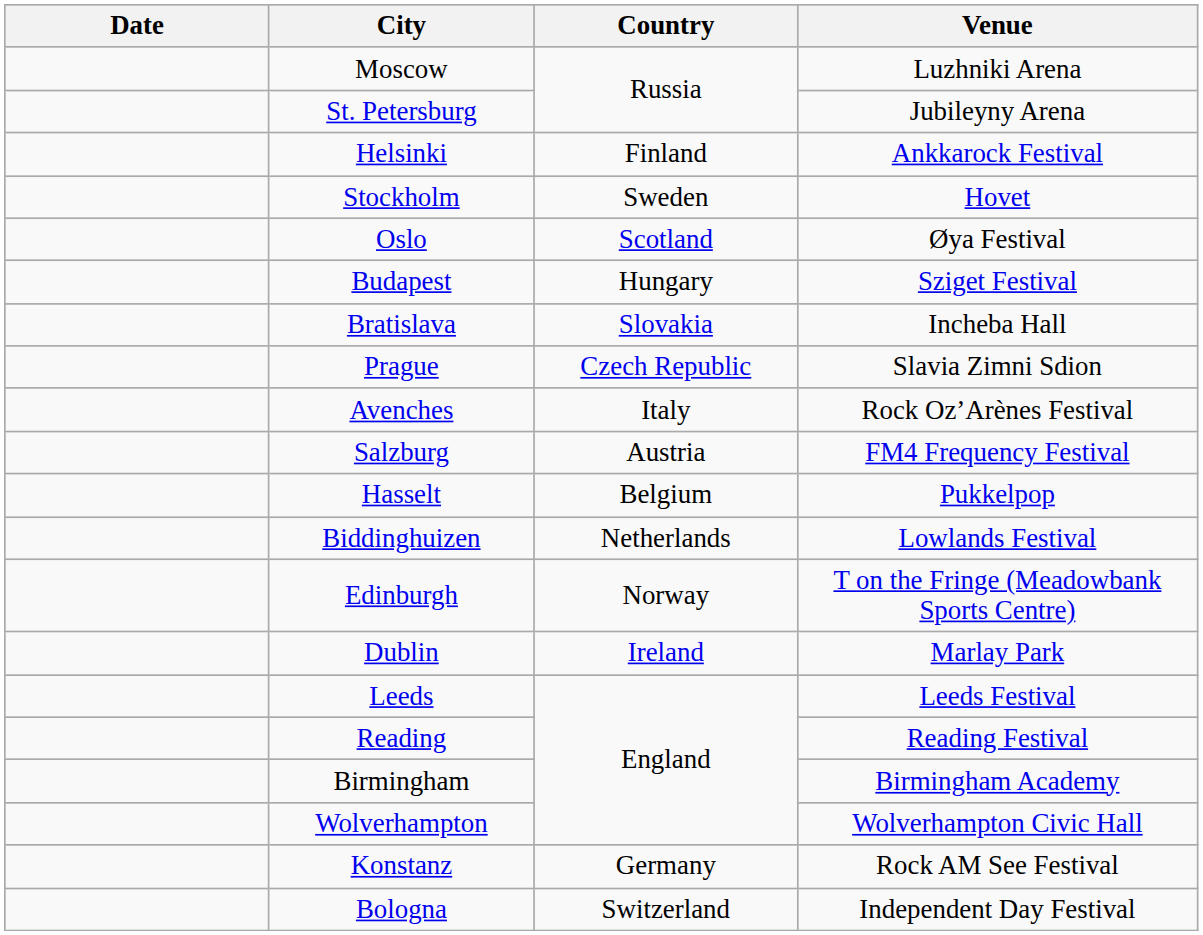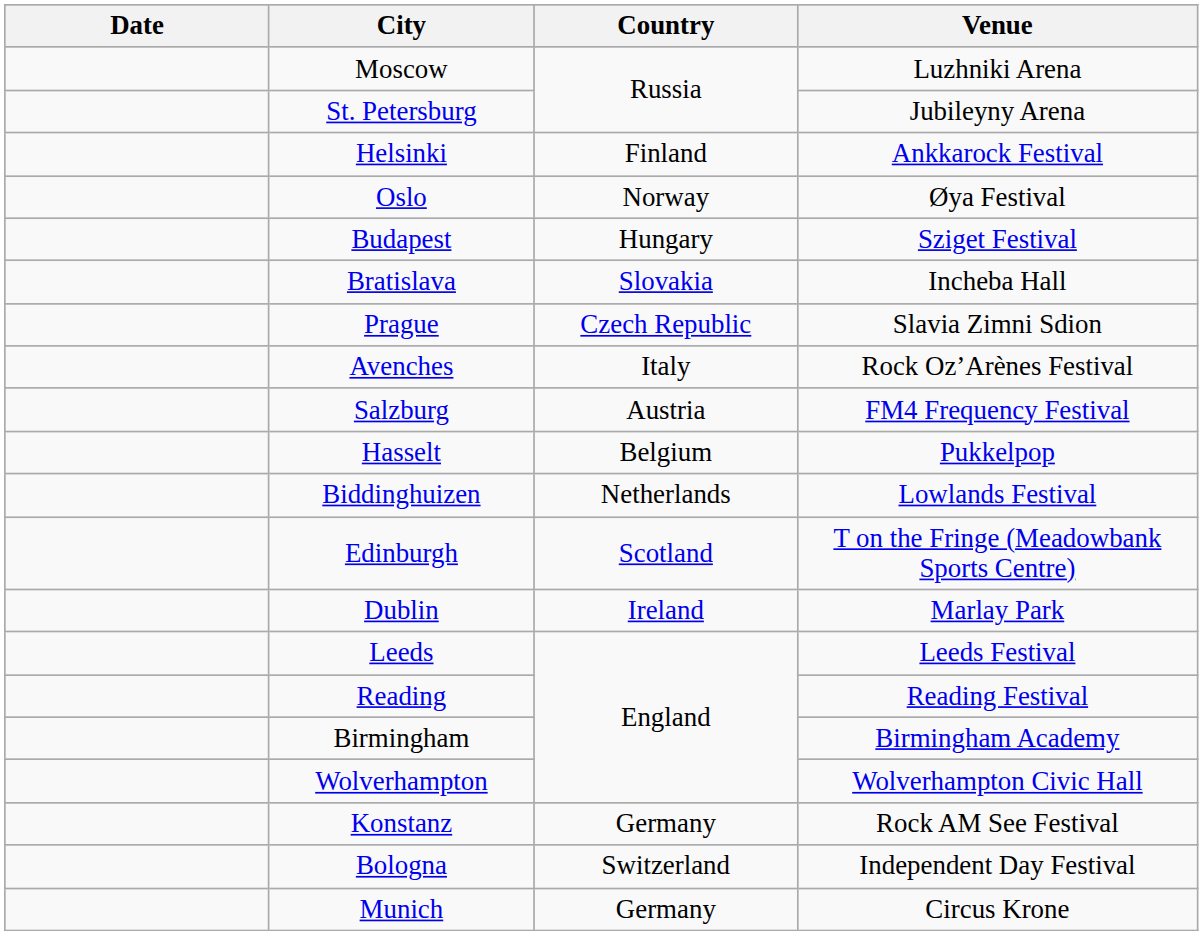- row: Stockholm | Sweden | Hovet
Oslo | Country: Scotland -> Norway
Edinburgh | Country: Norway -> Scotland
+ row: Munich | Germany | Circus Krone
